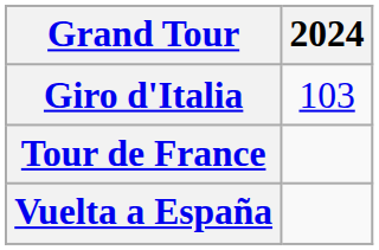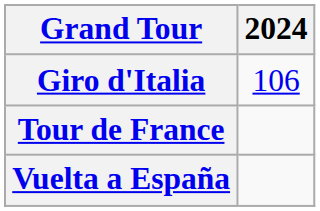Giro d'Italia | 2024: 103 -> 106
